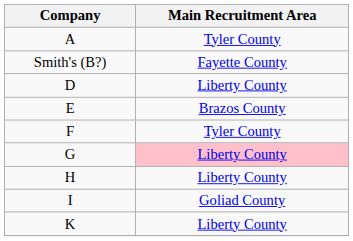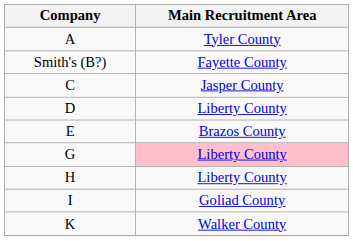+ row: C | Jasper County
- row: F | Tyler County
K | Main Recruitment Area: Liberty County -> Walker County
